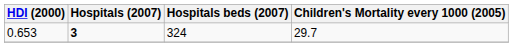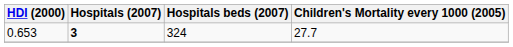0.653 | Children's Mortality every 1000 (2005): 29.7 -> 27.7
